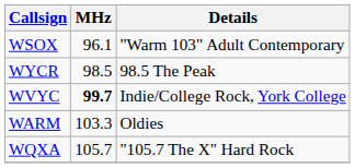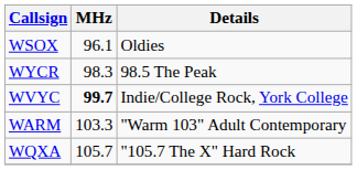WSOX | Details: "Warm 103" Adult Contemporary -> Oldies
WYCR | MHz: 98.5 -> 98.3
WARM | Details: Oldies -> "Warm 103" Adult Contemporary
